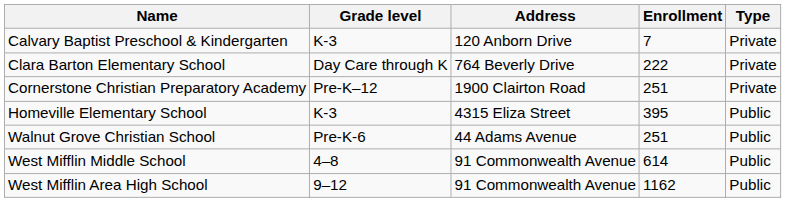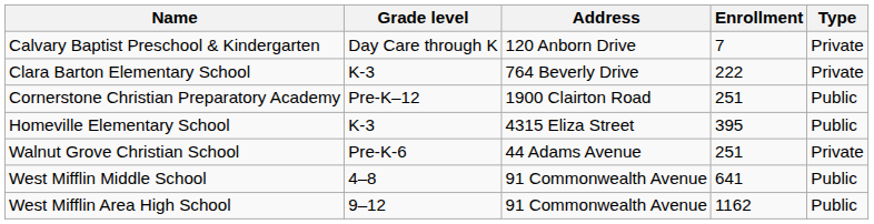Calvary Baptist Preschool & Kindergarten | Grade level: K-3 -> Day Care through K
Clara Barton Elementary School | Grade level: Day Care through K -> K-3
Cornerstone Christian Preparatory Academy | Type: Private -> Public
Walnut Grove Christian School | Type: Public -> Private
West Mifflin Middle School | Enrollment: 614 -> 641
